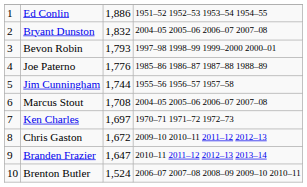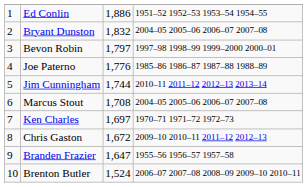Bevon Robin | column 3: 1,793 -> 1,797
Jim Cunningham | column 4: 1955–56 1956–57 1957–58 -> 2010–11 2011–12 2012–13 2013–14
Branden Frazier | column 4: 2010–11 2011–12 2012–13 2013–14 -> 1955–56 1956–57 1957–58
